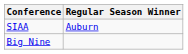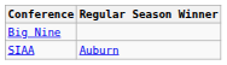rows swapped: Big Nine <-> SIAA
